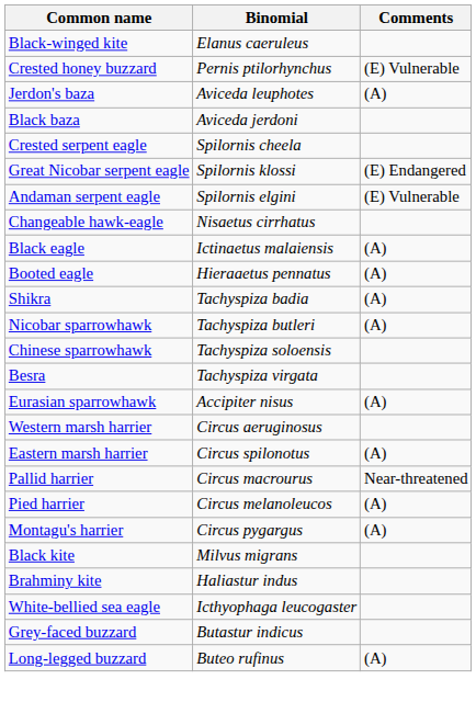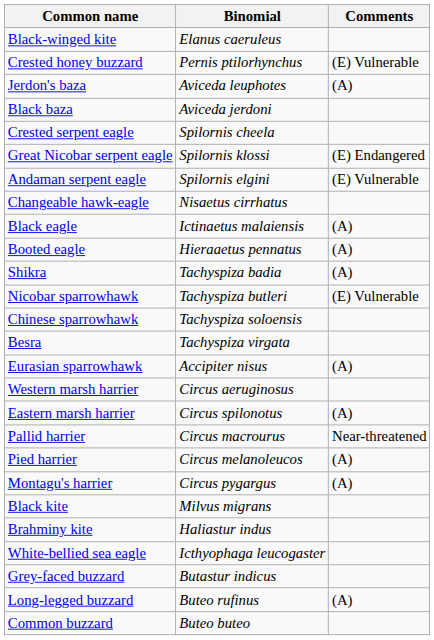Nicobar sparrowhawk | Comments: (A) -> (E) Vulnerable
+ row: Common buzzard | Buteo buteo
